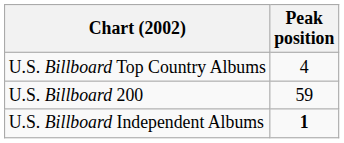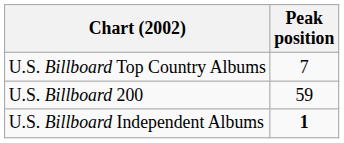U.S. Billboard Top Country Albums | Peak position: 4 -> 7
